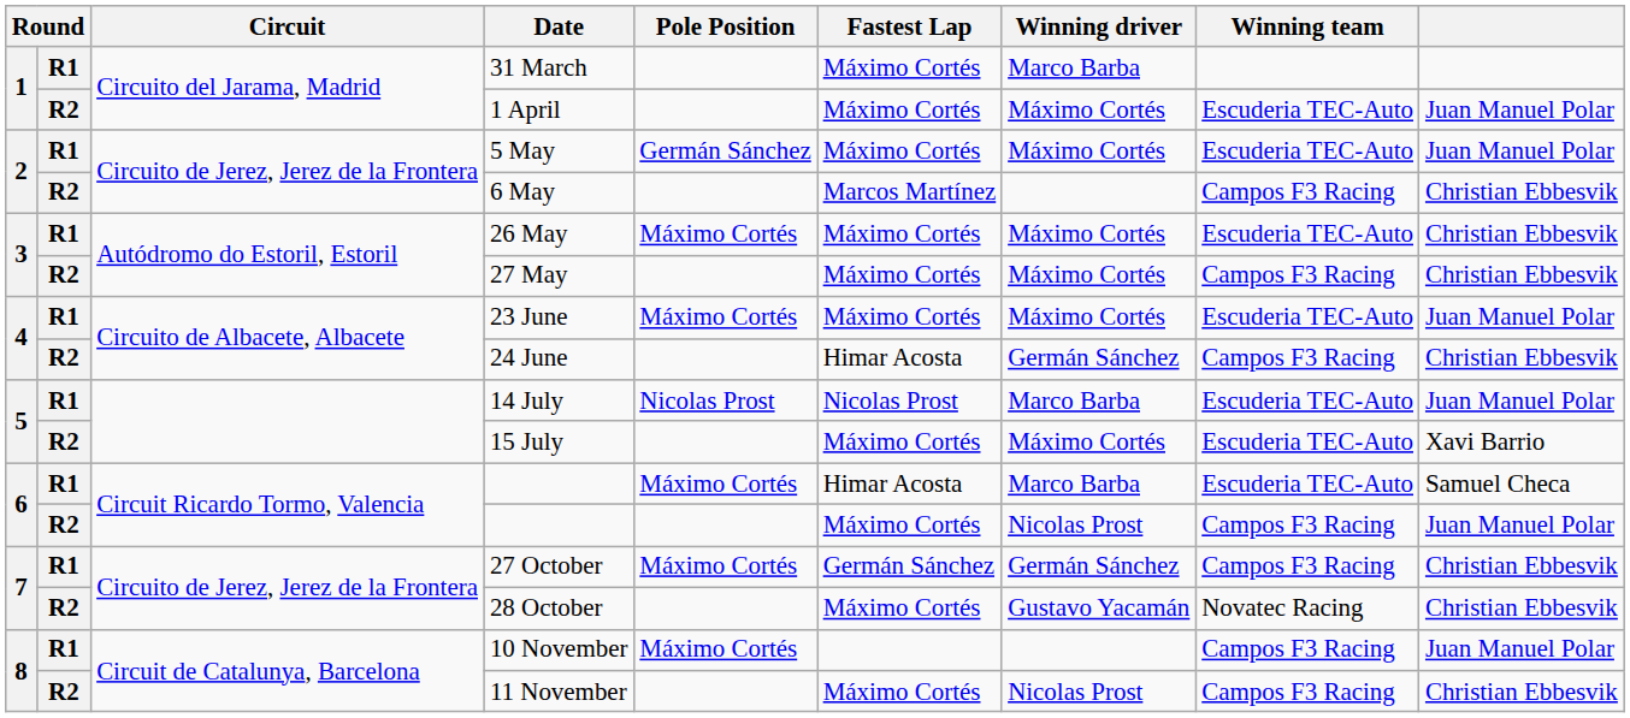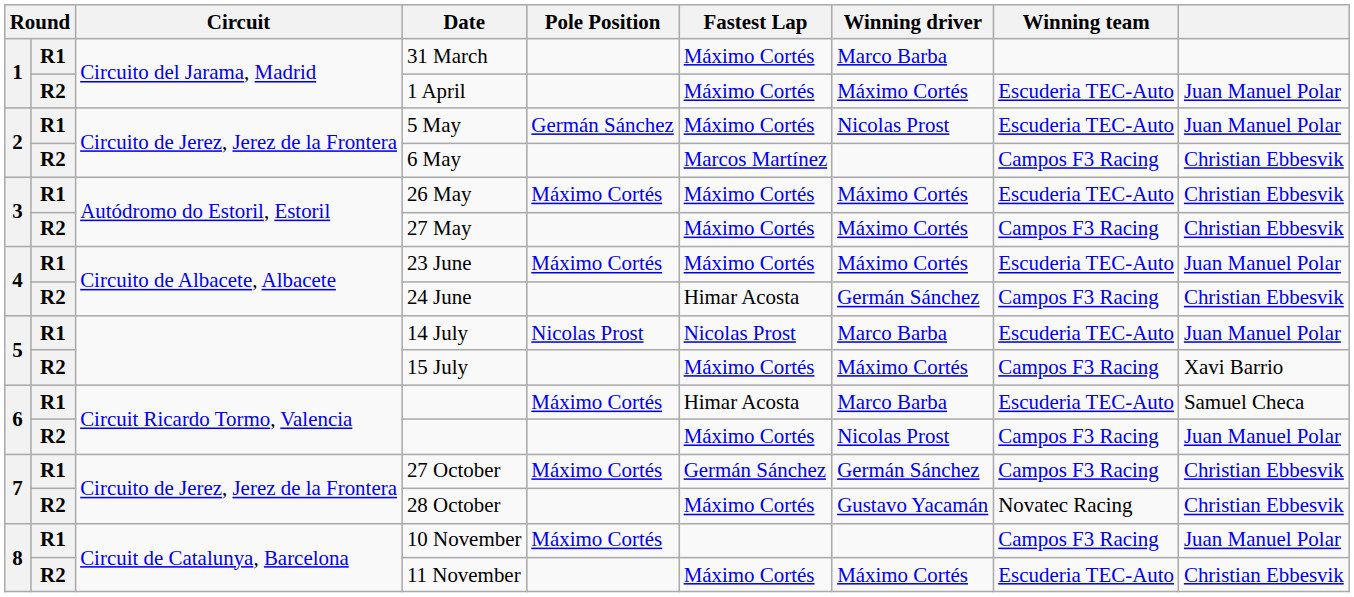5 May | Winning driver: Máximo Cortés -> Nicolas Prost
15 July | Winning team: Escuderia TEC-Auto -> Campos F3 Racing
11 November | Winning driver: Nicolas Prost -> Máximo Cortés
11 November | Winning team: Campos F3 Racing -> Escuderia TEC-Auto
